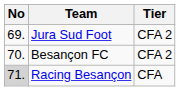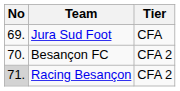Jura Sud Foot | Tier: CFA 2 -> CFA
Racing Besançon | Tier: CFA -> CFA 2
